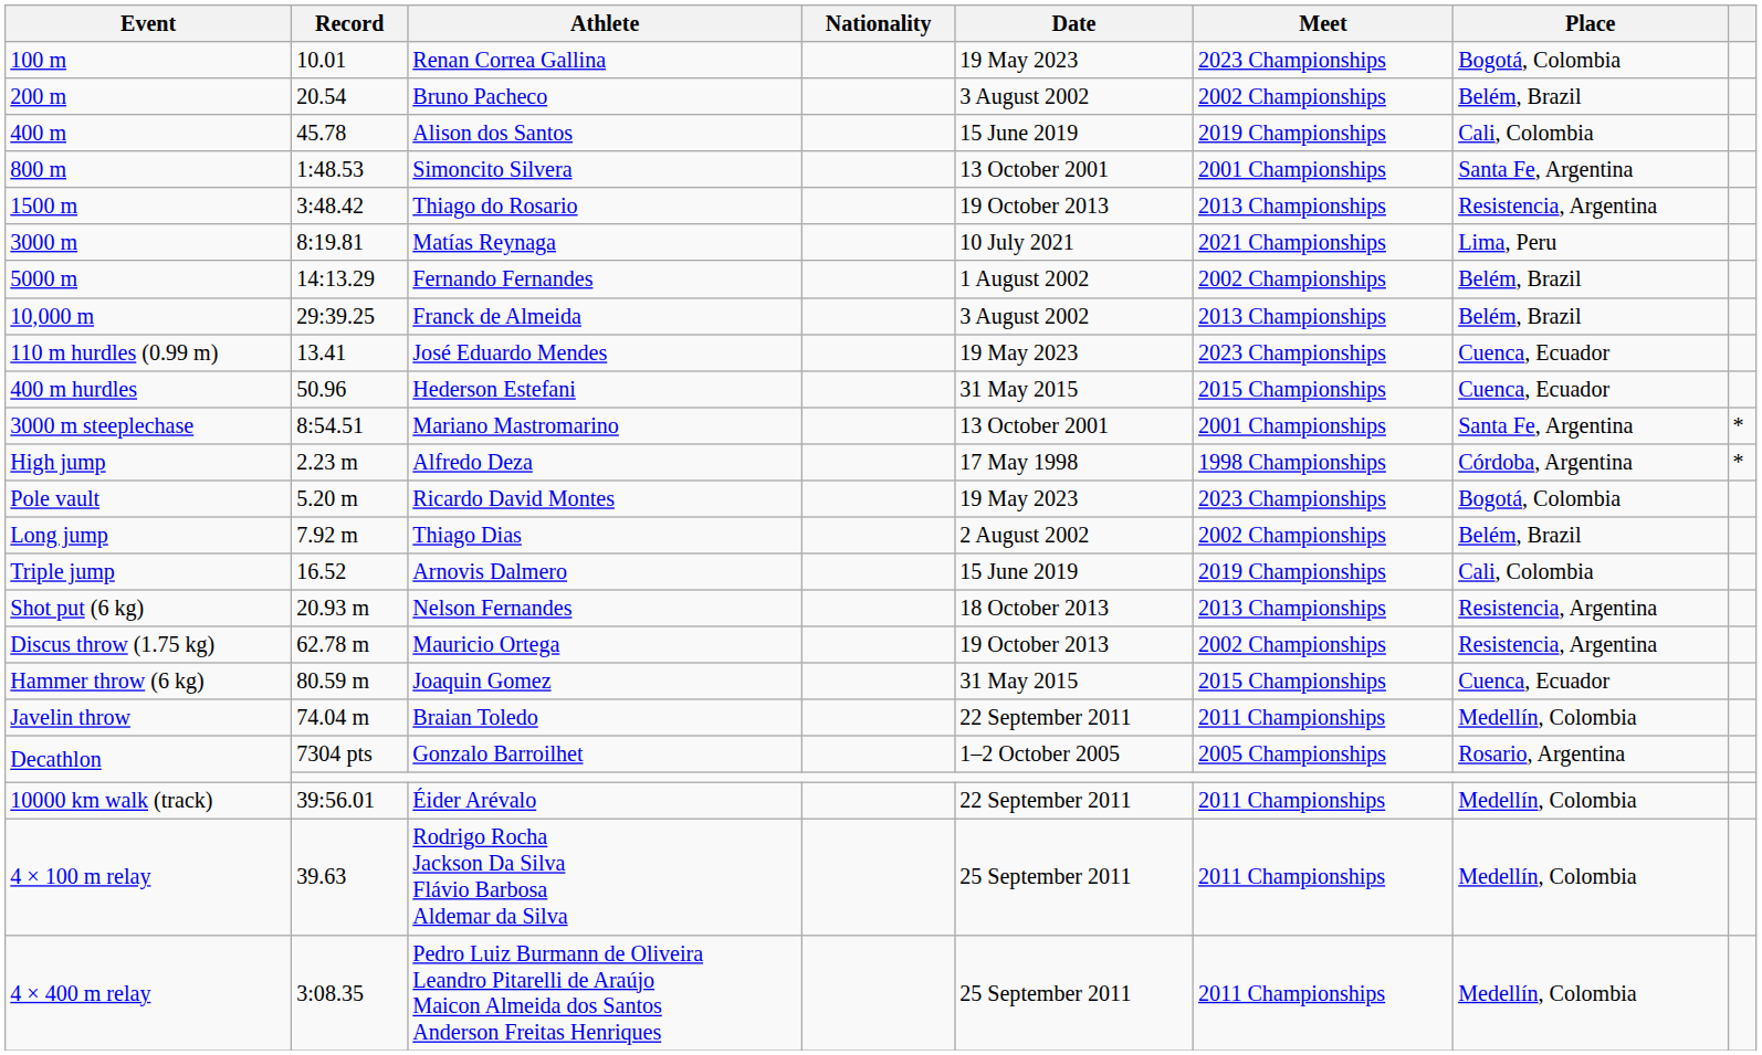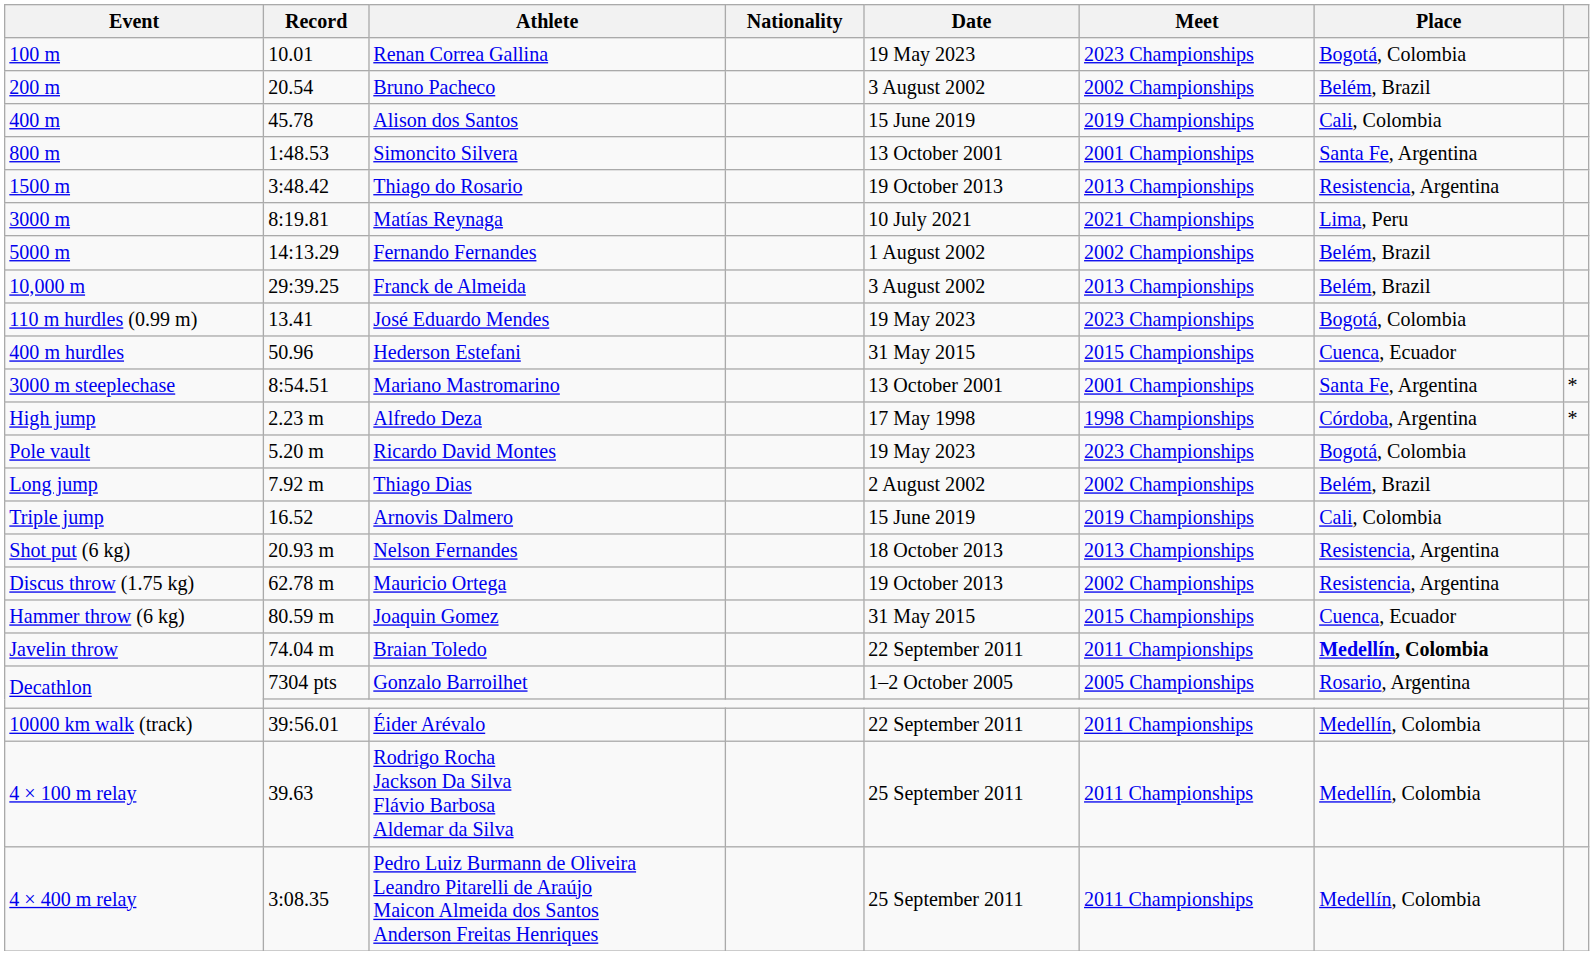José Eduardo Mendes | Place: Cuenca, Ecuador -> Bogotá, Colombia
Braian Toledo | Place: normal -> bold
